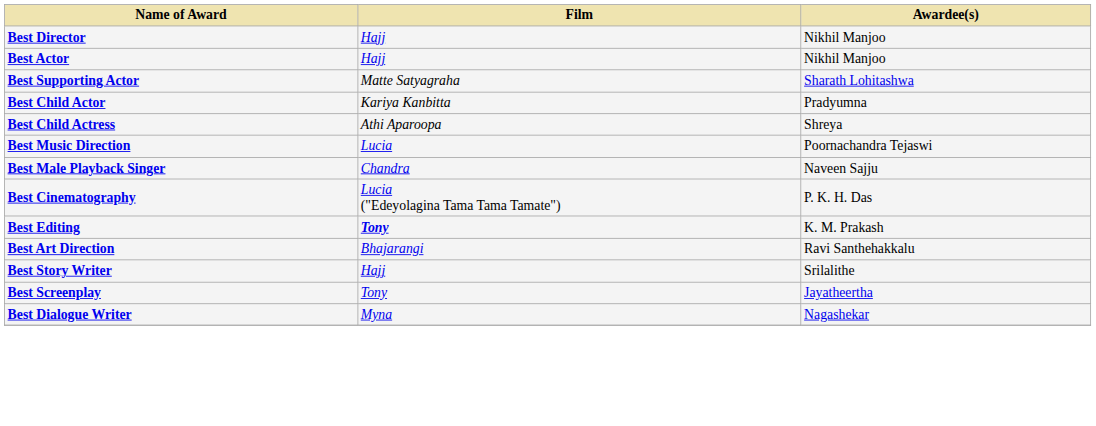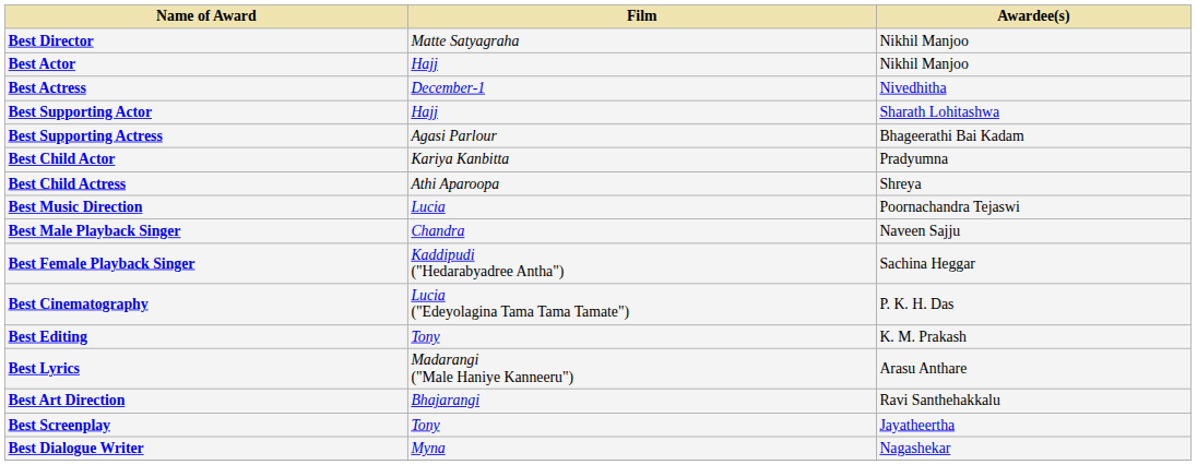Best Director | Film: Hajj -> Matte Satyagraha
+ row: Best Actress | December-1 | Nivedhitha
Best Supporting Actor | Film: Matte Satyagraha -> Hajj
+ row: Best Supporting Actress | Agasi Parlour | Bhageerathi Bai Kadam
+ row: Best Female Playback Singer | Kaddipudi ("Hedarabyadree Antha") | Sachina Heggar
Best Editing | Film: bold -> normal
+ row: Best Lyrics | Madarangi ("Male Haniye Kanneeru") | Arasu Anthare
- row: Best Story Writer | Hajj | Srilalithe
